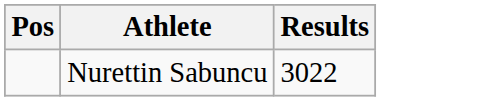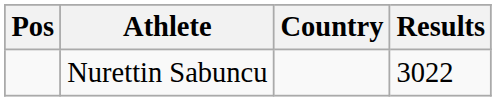+ column: Country
